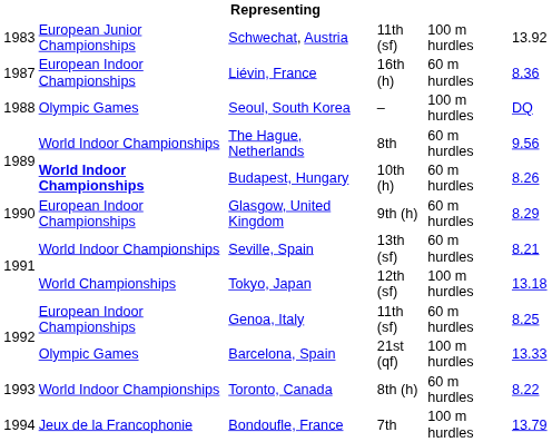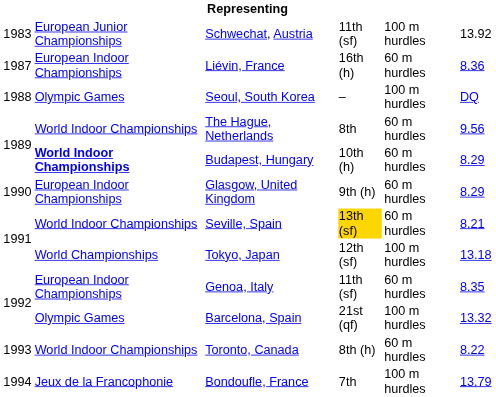Budapest, Hungary | column 6: 8.26 -> 8.29
Seville, Spain | column 4: no background -> gold background
Genoa, Italy | column 6: 8.25 -> 8.35
Barcelona, Spain | column 6: 13.33 -> 13.32
